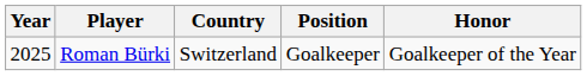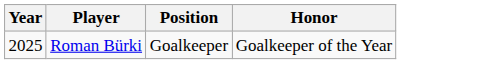- column: Country | Switzerland
